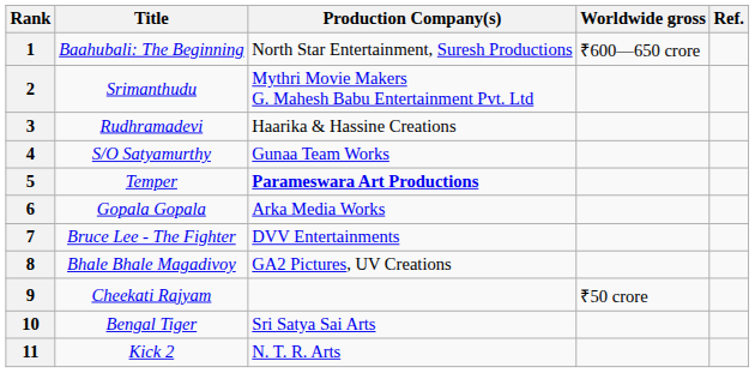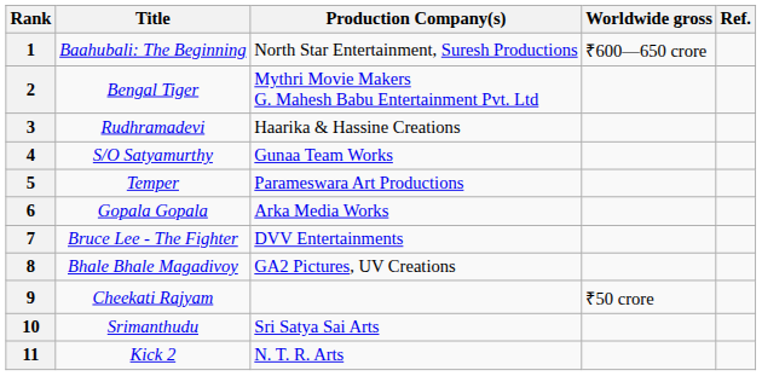2 | Title: Srimanthudu -> Bengal Tiger
5 | Production Company(s): bold -> normal
10 | Title: Bengal Tiger -> Srimanthudu
